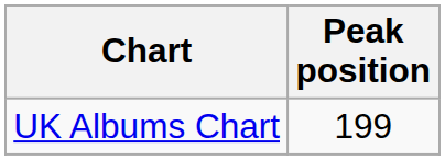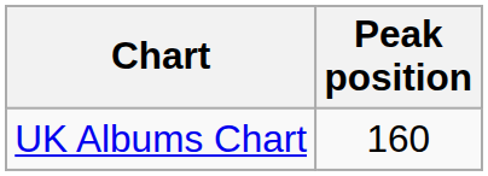UK Albums Chart | Peak position: 199 -> 160
